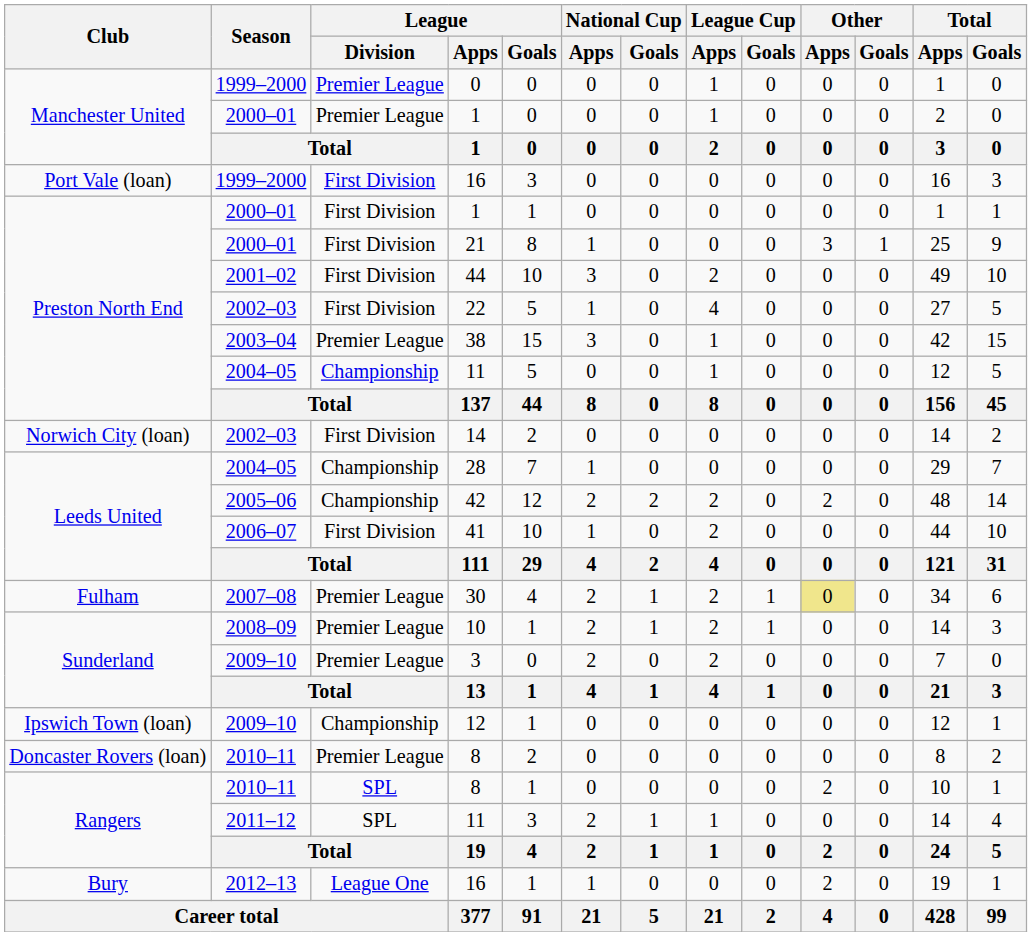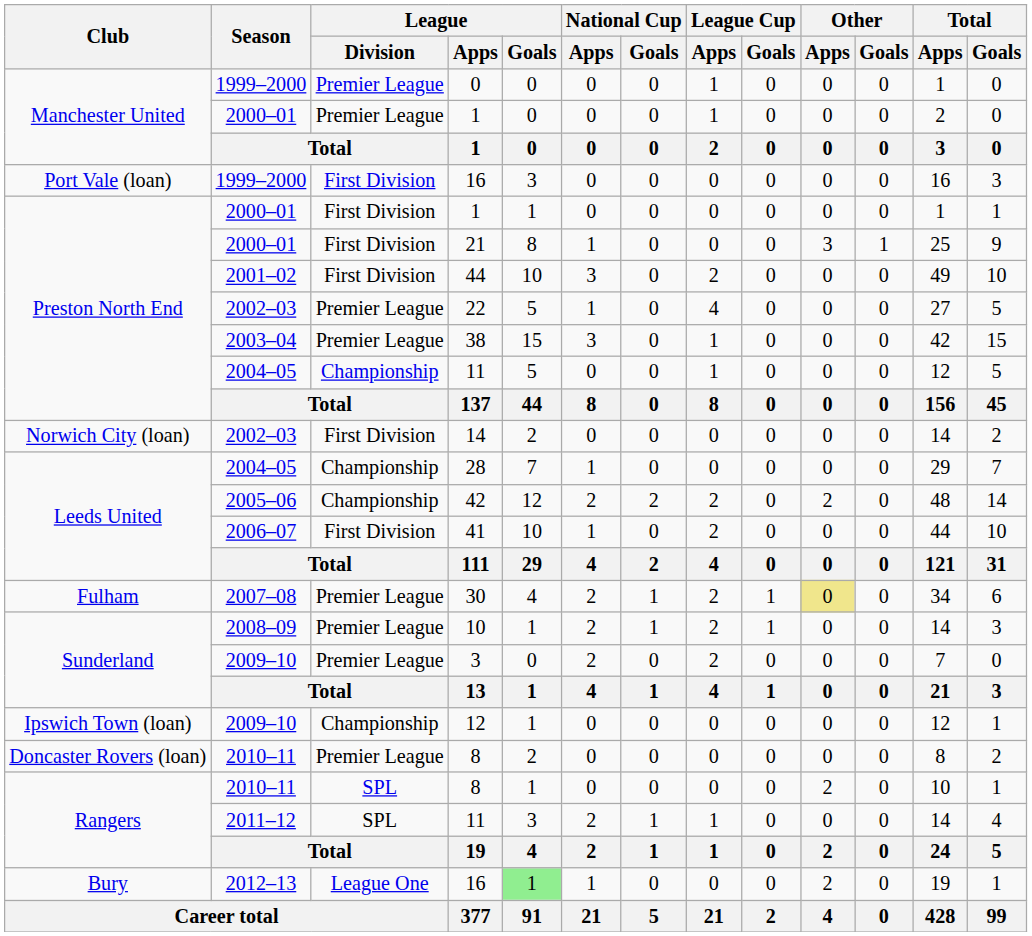22 | League / Division: First Division -> Premier League
Bury / 16 | League / Goals: no background -> lightgreen background
